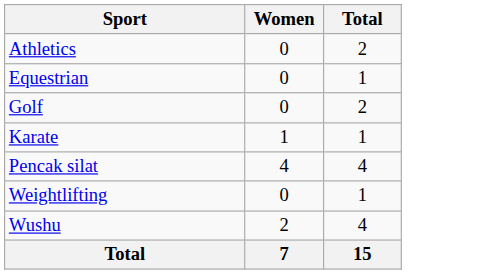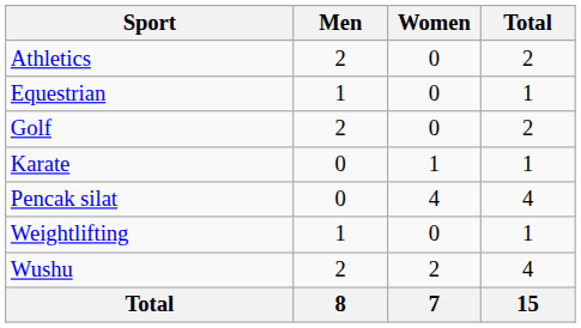+ column: Men | 2 | 1 | 2 | 0 | 0 | 1 | 2 | 8
